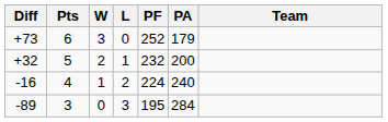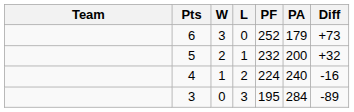columns swapped: Team <-> Diff
